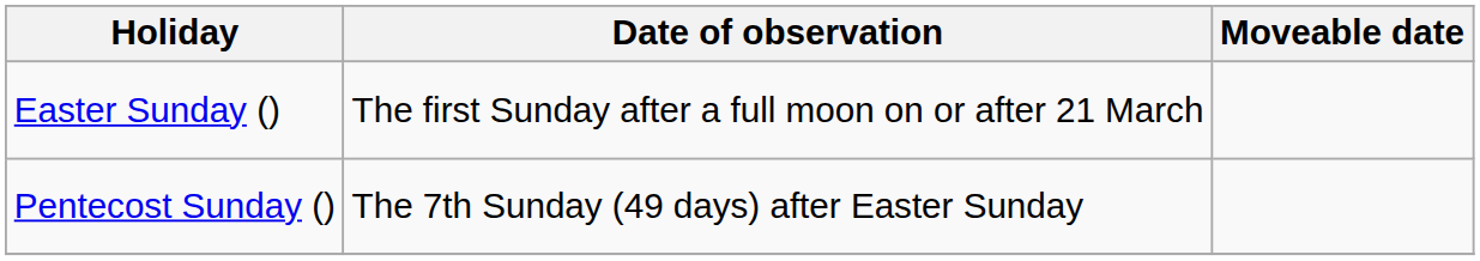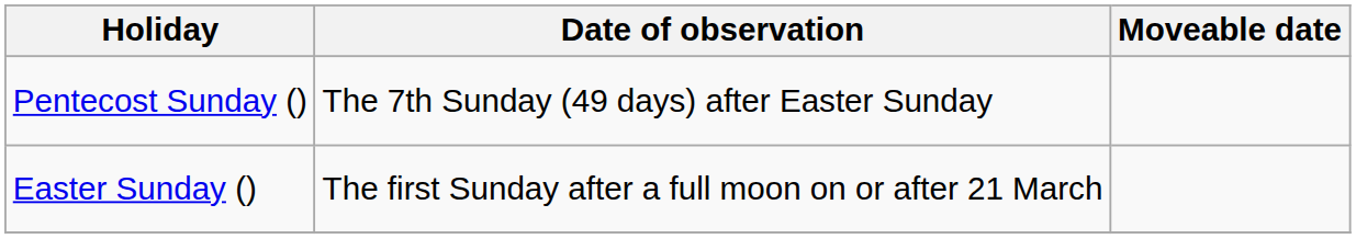rows swapped: Easter Sunday () <-> Pentecost Sunday ()
